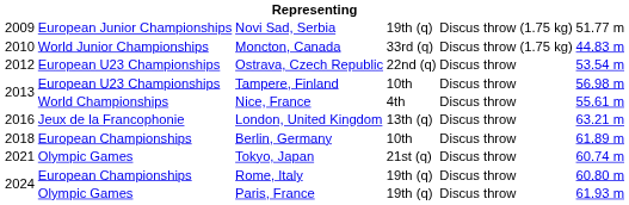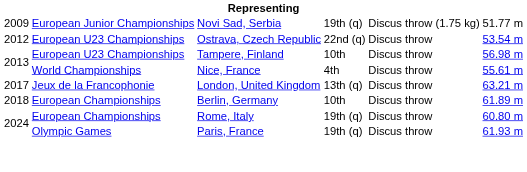- row: 2010 | World Junior Championships | Moncton, Canada | 33rd (q) | Discus throw (1.75 kg) | 44.83 m
London, United Kingdom | column 1: 2016 -> 2017
- row: 2021 | Olympic Games | Tokyo, Japan | 21st (q) | Discus throw | 60.74 m
